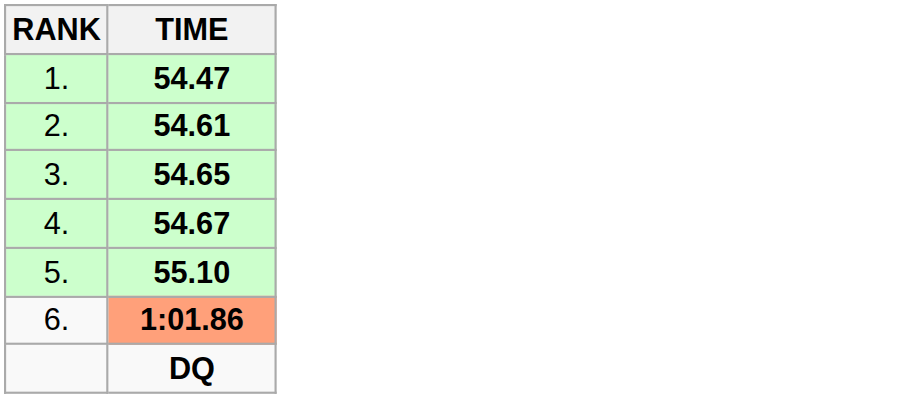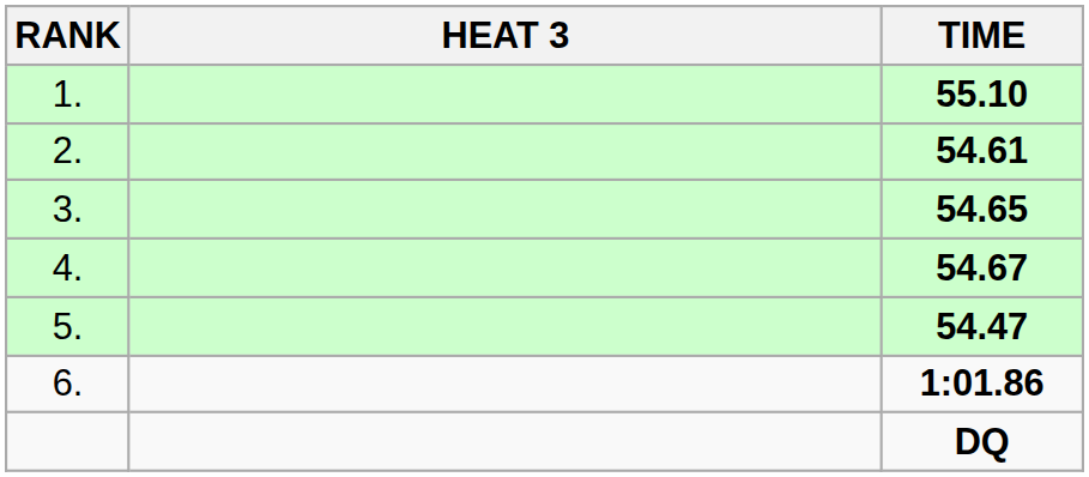+ column: HEAT 3
1. | TIME: 54.47 -> 55.10
5. | TIME: 55.10 -> 54.47
6. | TIME: lightsalmon background -> no background
